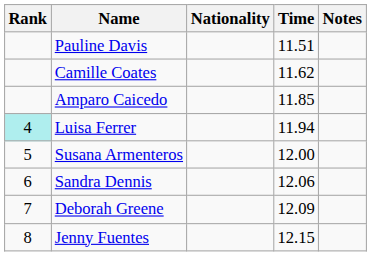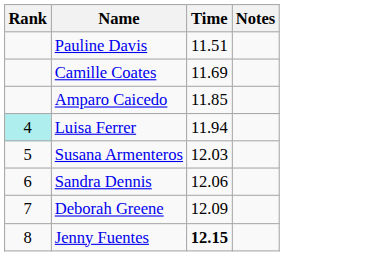- column: Nationality
Camille Coates | Time: 11.62 -> 11.69
Susana Armenteros | Time: 12.00 -> 12.03
Jenny Fuentes | Time: normal -> bold
